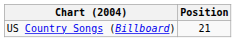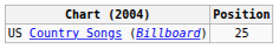US Country Songs (Billboard) | Position: 21 -> 25
